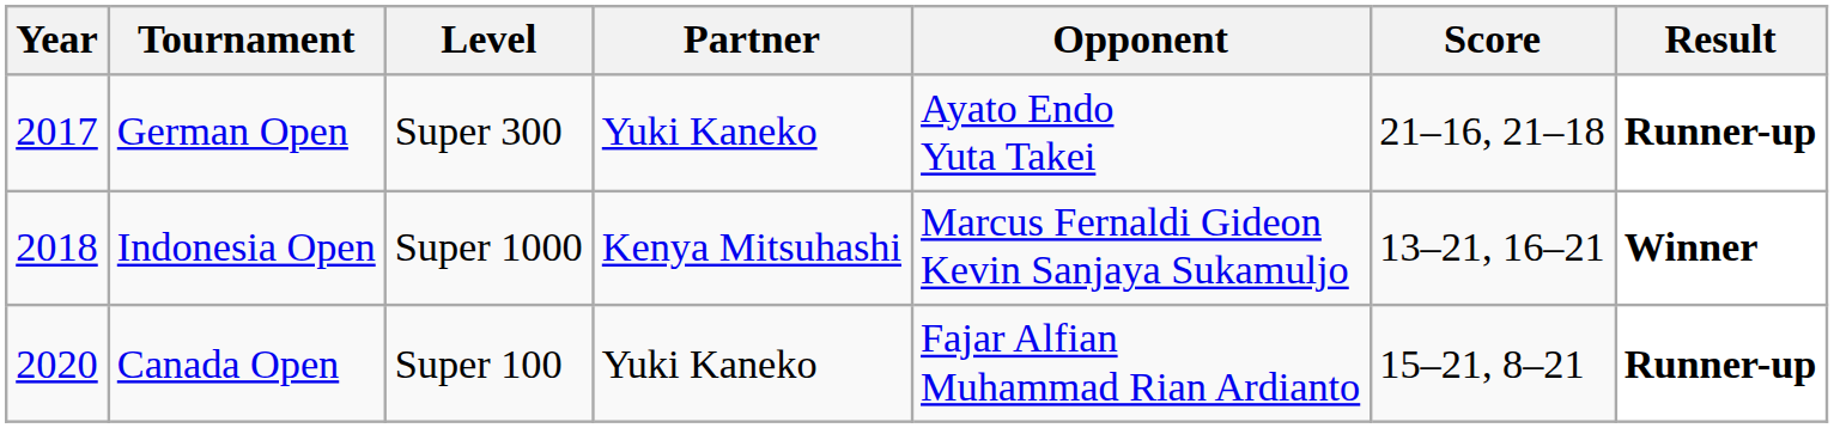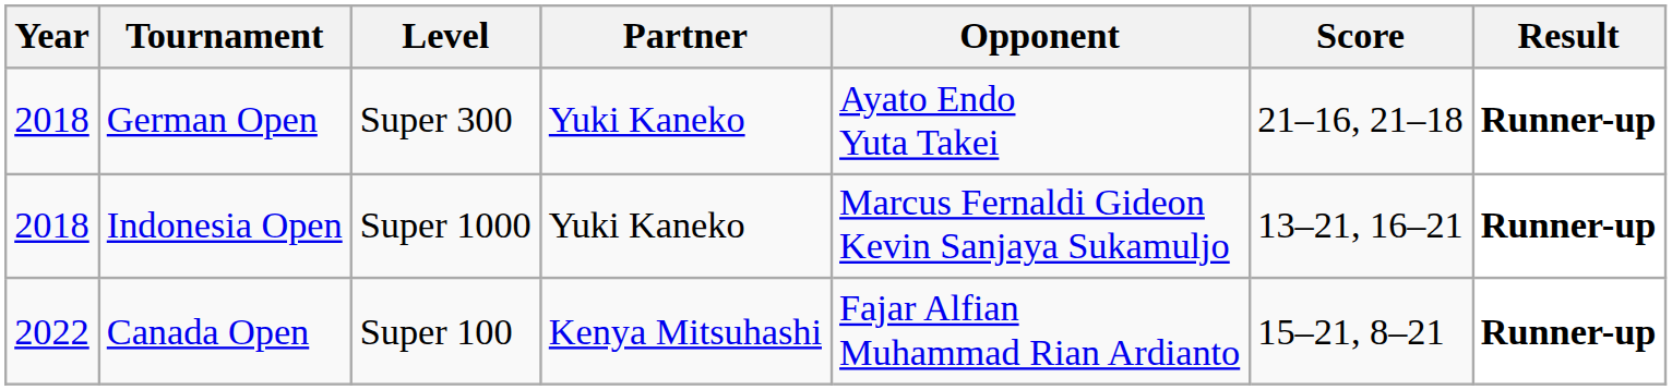German Open | Year: 2017 -> 2018
Indonesia Open | Partner: Kenya Mitsuhashi -> Yuki Kaneko
Indonesia Open | Result: Winner -> Runner-up
Canada Open | Year: 2020 -> 2022
Canada Open | Partner: Yuki Kaneko -> Kenya Mitsuhashi
